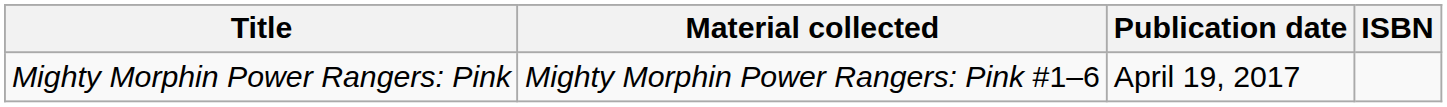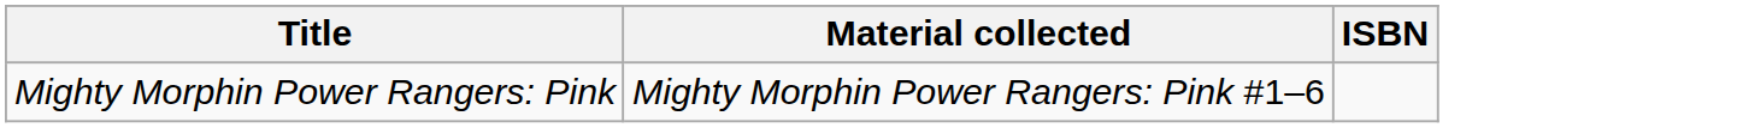- column: Publication date | April 19, 2017
